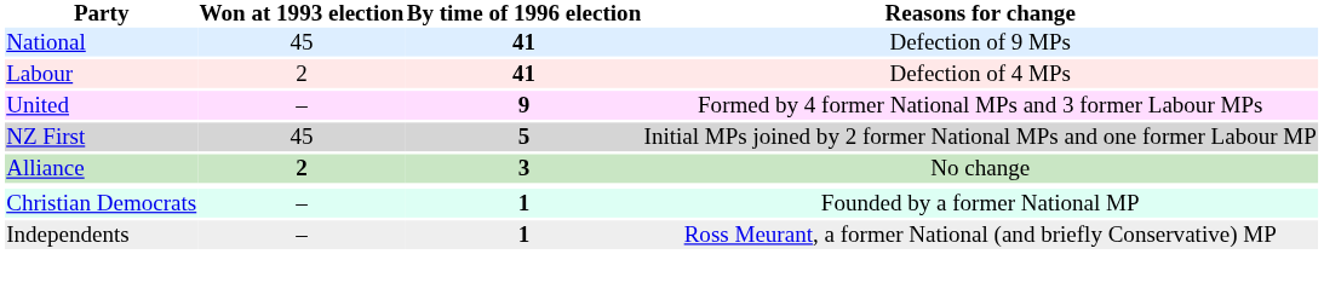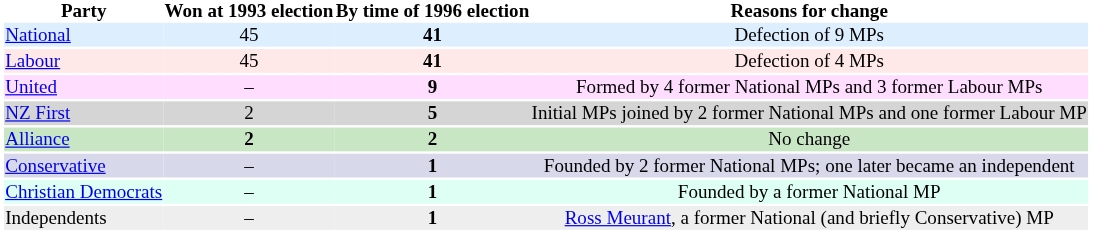Labour | Won at 1993 election: 2 -> 45
NZ First | Won at 1993 election: 45 -> 2
Alliance | By time of 1996 election: 3 -> 2
+ row: Conservative | – | 1 | Founded by 2 former National MPs; one later became an independent
